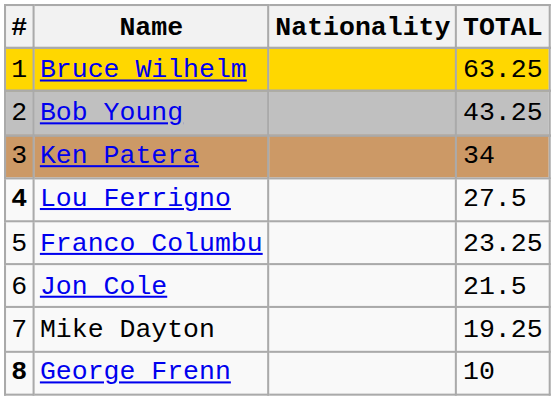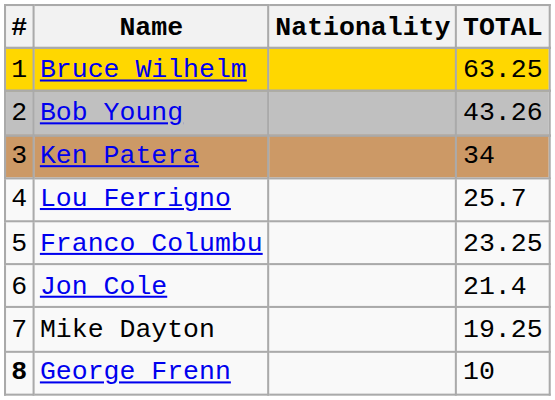Bob Young | TOTAL: 43.25 -> 43.26
Lou Ferrigno | #: bold -> normal
Lou Ferrigno | TOTAL: 27.5 -> 25.7
Jon Cole | TOTAL: 21.5 -> 21.4
